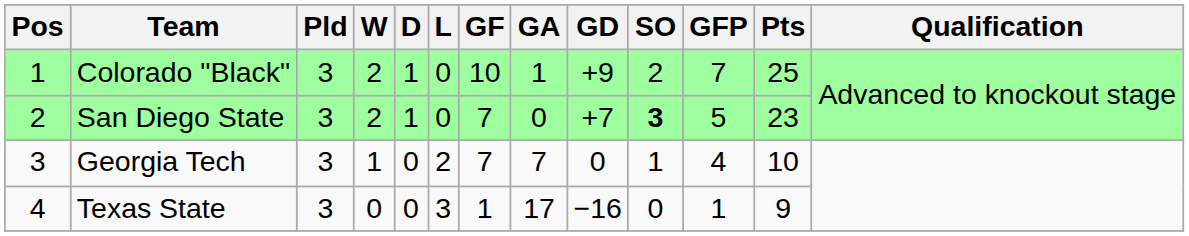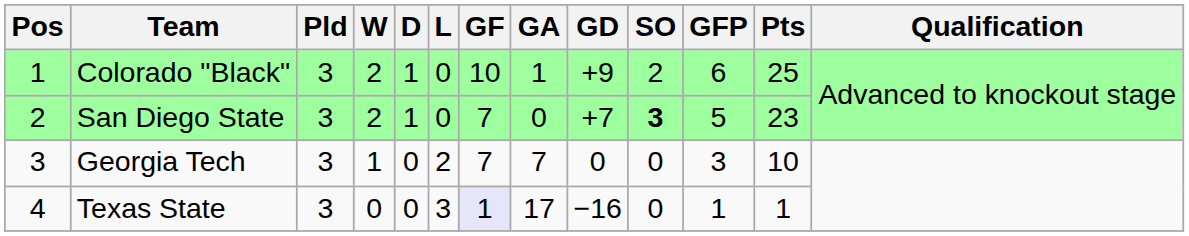Colorado "Black" | GFP: 7 -> 6
Georgia Tech | SO: 1 -> 0
Georgia Tech | GFP: 4 -> 3
Texas State | GF: no background -> lavender background
Texas State | Pts: 9 -> 1
